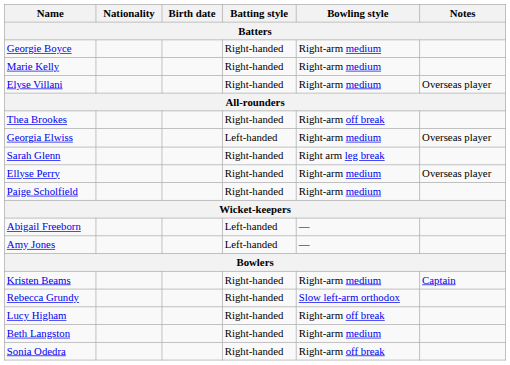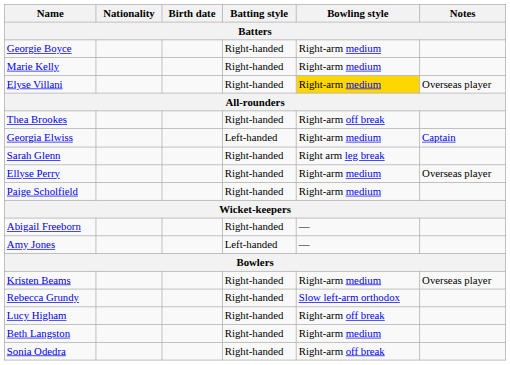Elyse Villani | Bowling style: no background -> gold background
Georgia Elwiss | Notes: Overseas player -> Captain
Abigail Freeborn | Batting style: Left-handed -> Right-handed
Kristen Beams | Notes: Captain -> Overseas player
